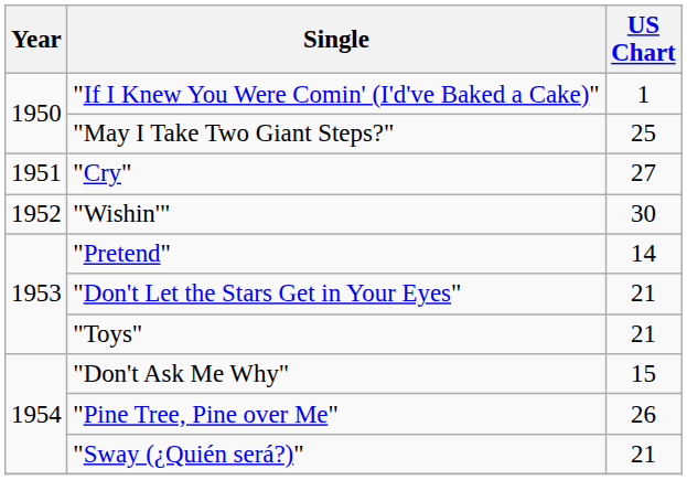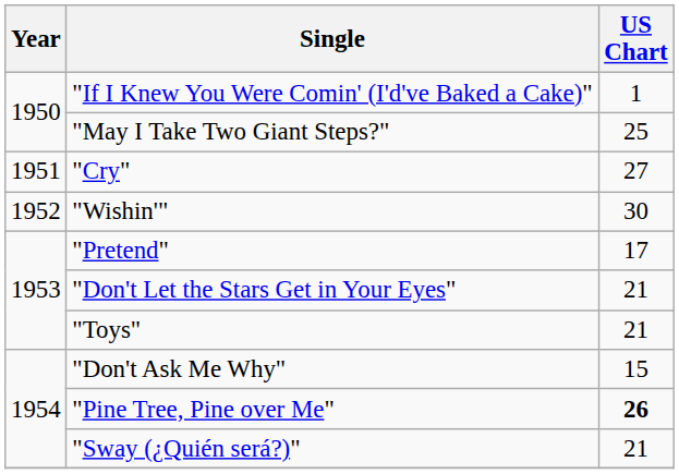"Pretend" | US Chart: 14 -> 17
"Pine Tree, Pine over Me" | US Chart: normal -> bold
